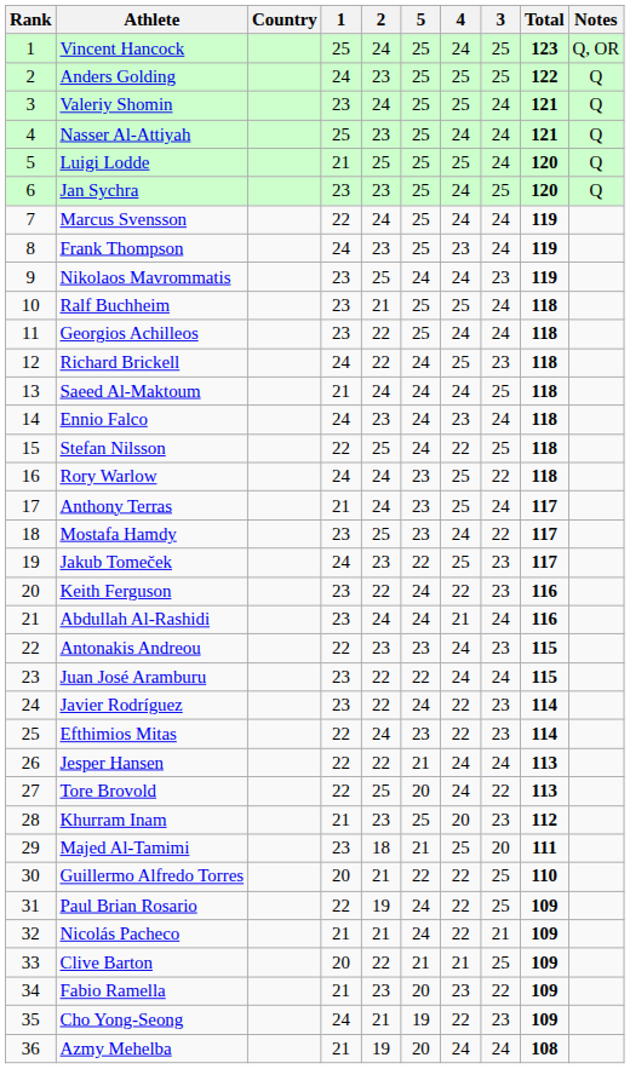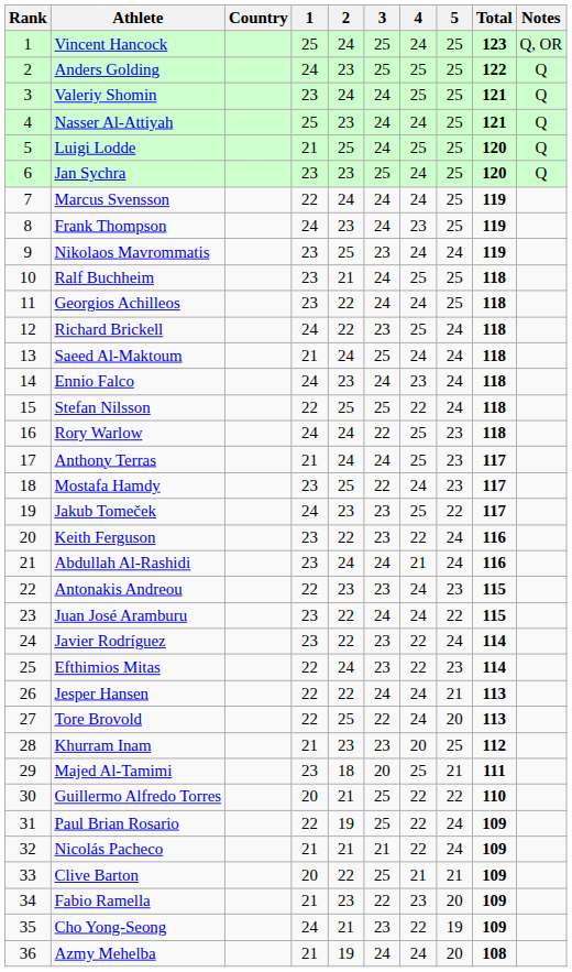columns swapped: 3 <-> 5
